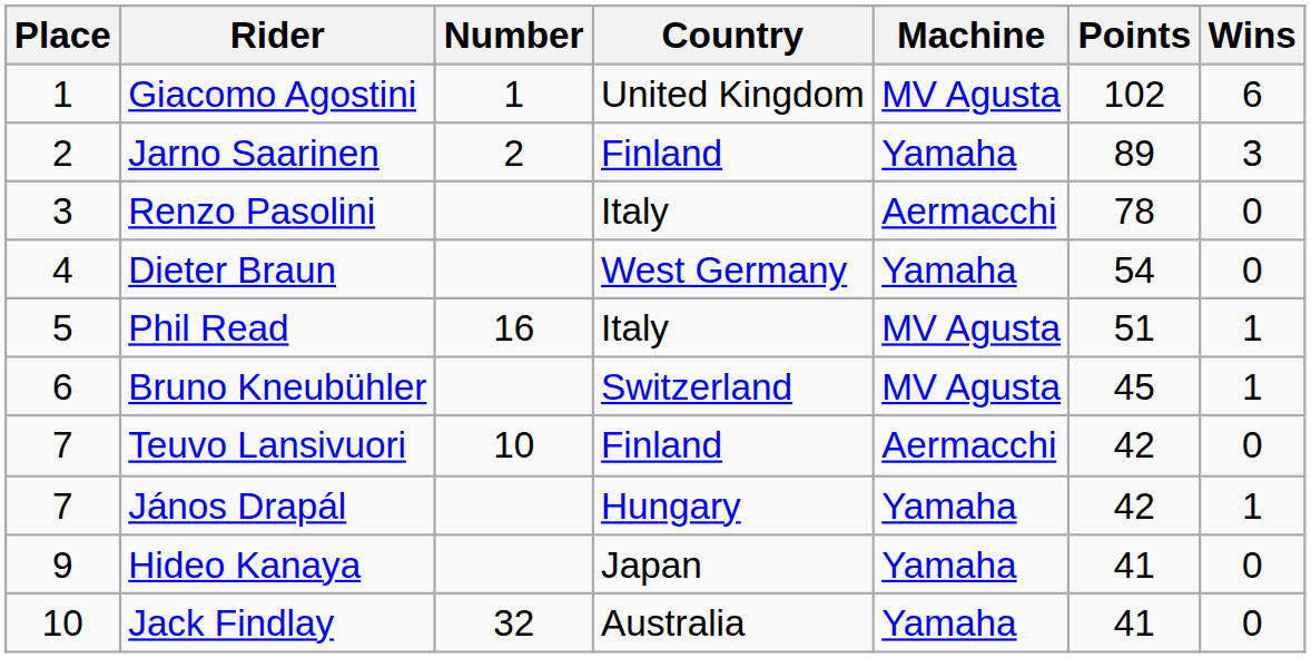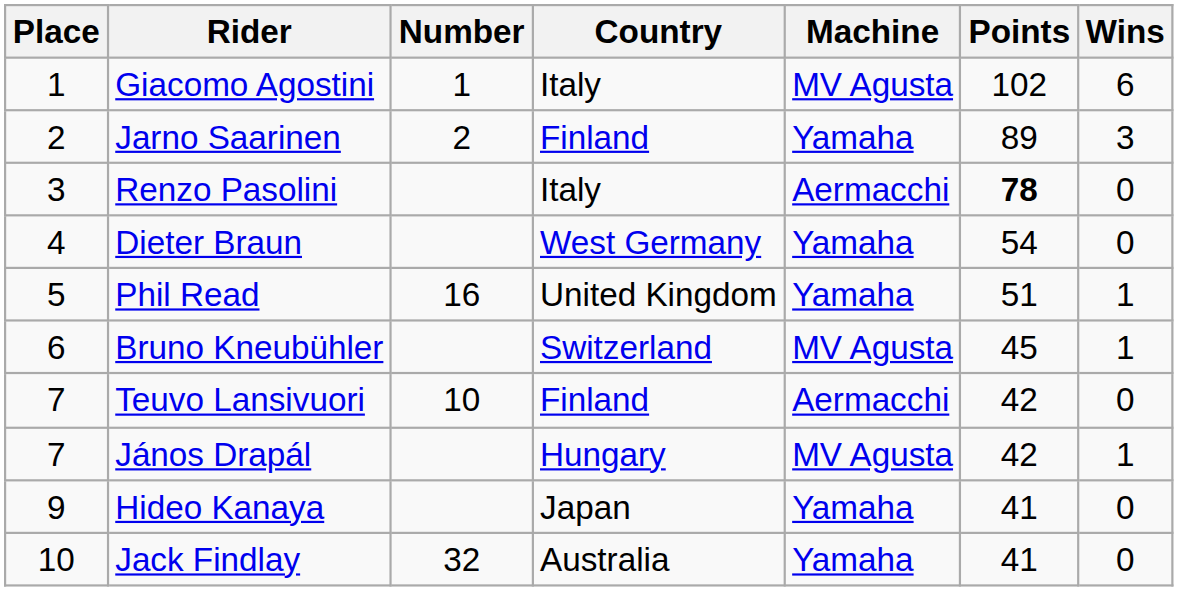Giacomo Agostini | Country: United Kingdom -> Italy
Renzo Pasolini | Points: normal -> bold
Phil Read | Country: Italy -> United Kingdom
Phil Read | Machine: MV Agusta -> Yamaha
János Drapál | Machine: Yamaha -> MV Agusta
